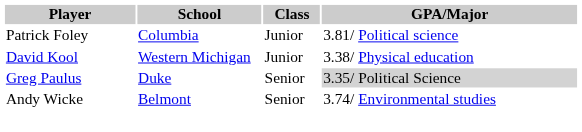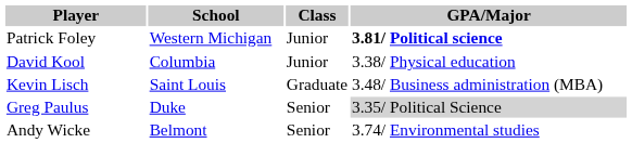Patrick Foley | School: Columbia -> Western Michigan
Patrick Foley | GPA/Major: normal -> bold
David Kool | School: Western Michigan -> Columbia
+ row: Kevin Lisch | Saint Louis | Graduate | 3.48/ Business administration (MBA)
